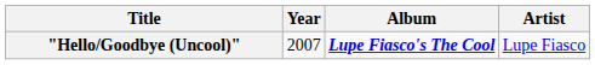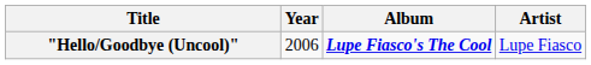"Hello/Goodbye (Uncool)" | Year: 2007 -> 2006
